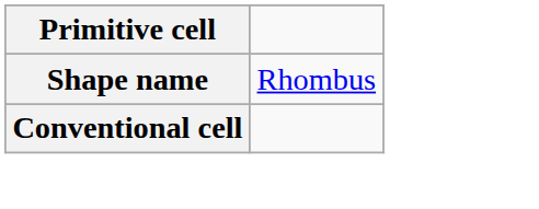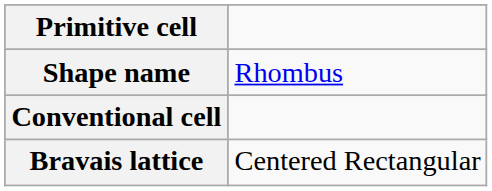+ row: Bravais lattice | Centered Rectangular
